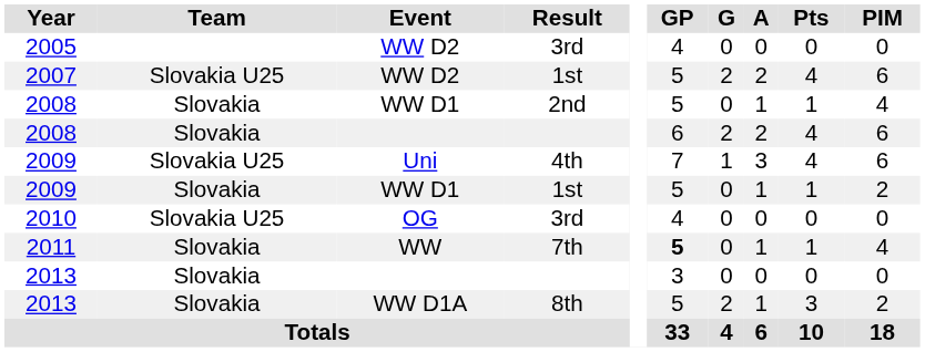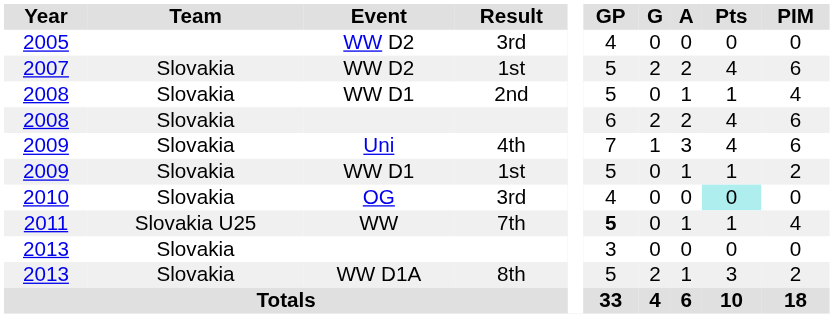2007 | Team: Slovakia U25 -> Slovakia
2009 / Uni | Team: Slovakia U25 -> Slovakia
2010 | Team: Slovakia U25 -> Slovakia
2010 | Pts: no background -> paleturquoise background
2011 | Team: Slovakia -> Slovakia U25
